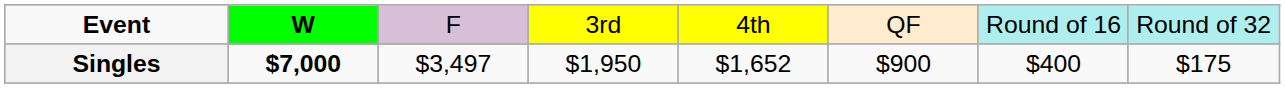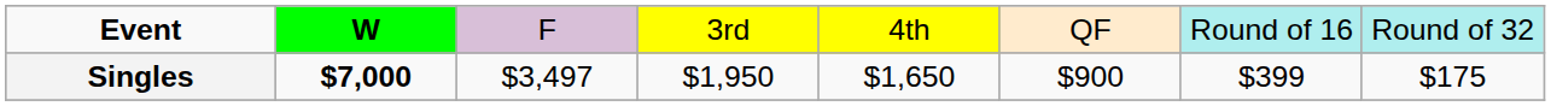Singles | column 5: $1,652 -> $1,650
Singles | column 7: $400 -> $399
